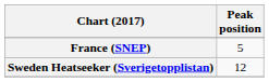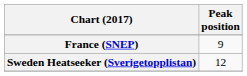France (SNEP) | Peak position: 5 -> 9
